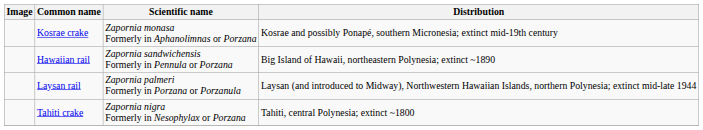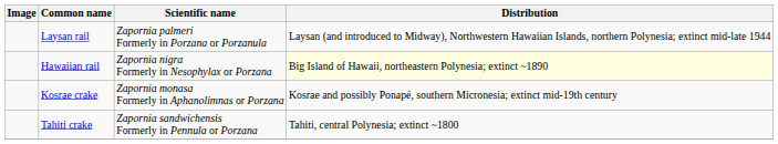rows swapped: Laysan rail <-> Kosrae crake
Hawaiian rail | Scientific name: Zapornia sandwichensis Formerly in Pennula or Porzana -> Zapornia nigra Formerly in Nesophylax or Porzana
Hawaiian rail | Distribution: no background -> lightyellow background
Tahiti crake | Scientific name: Zapornia nigra Formerly in Nesophylax or Porzana -> Zapornia sandwichensis Formerly in Pennula or Porzana
